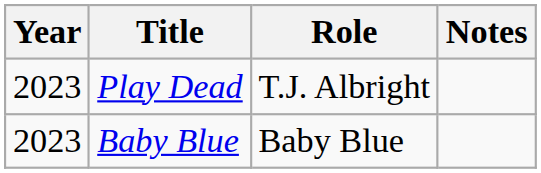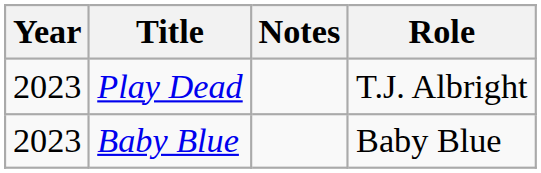columns swapped: Role <-> Notes
